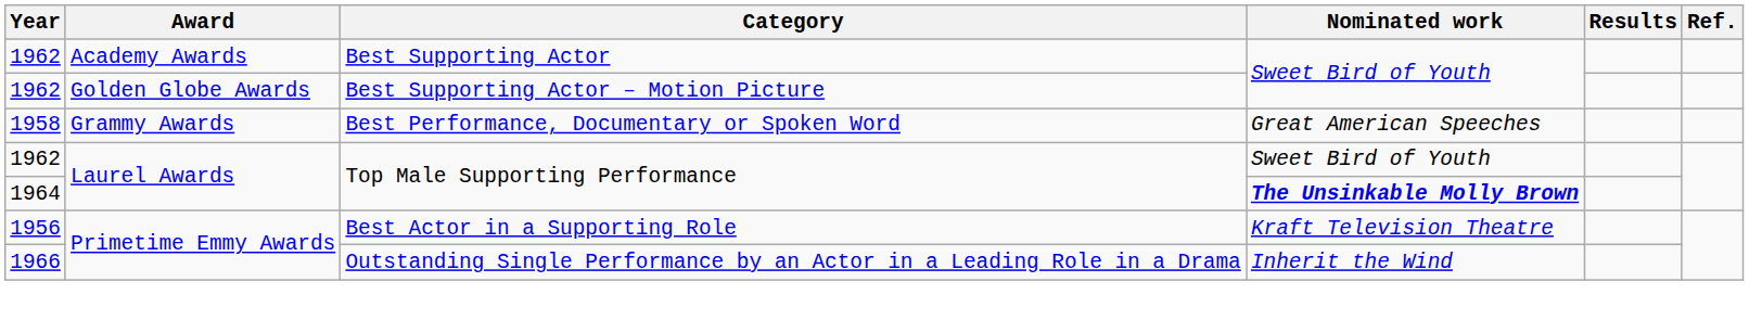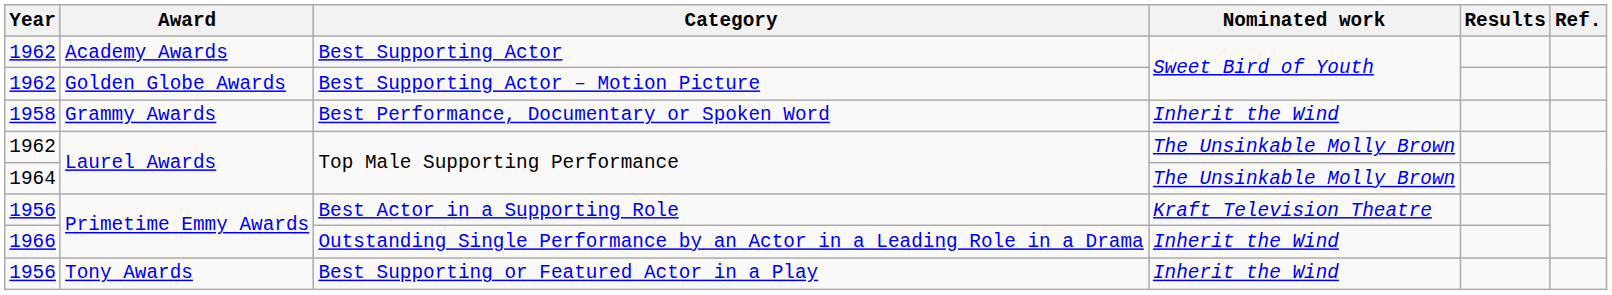Best Performance, Documentary or Spoken Word | Nominated work: Great American Speeches -> Inherit the Wind
1962 / Top Male Supporting Performance | Nominated work: Sweet Bird of Youth -> The Unsinkable Molly Brown
1964 / Top Male Supporting Performance | Nominated work: bold -> normal
+ row: 1956 | Tony Awards | Best Supporting or Featured Actor in a Play | Inherit the Wind
